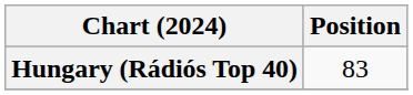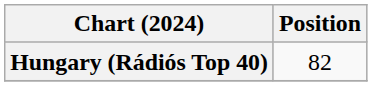Hungary (Rádiós Top 40) | Position: 83 -> 82
